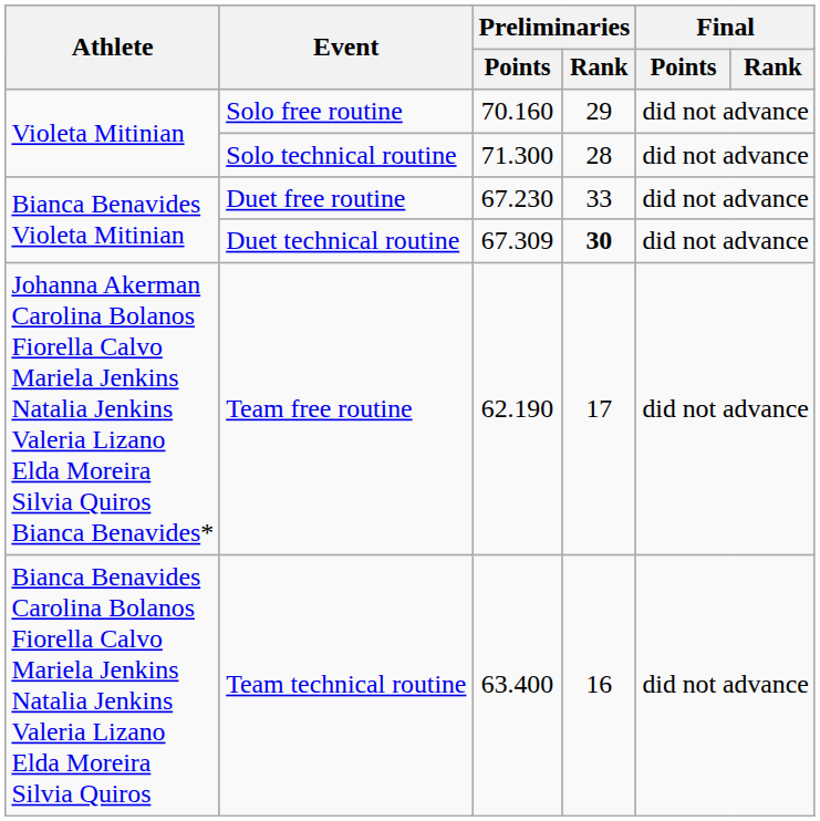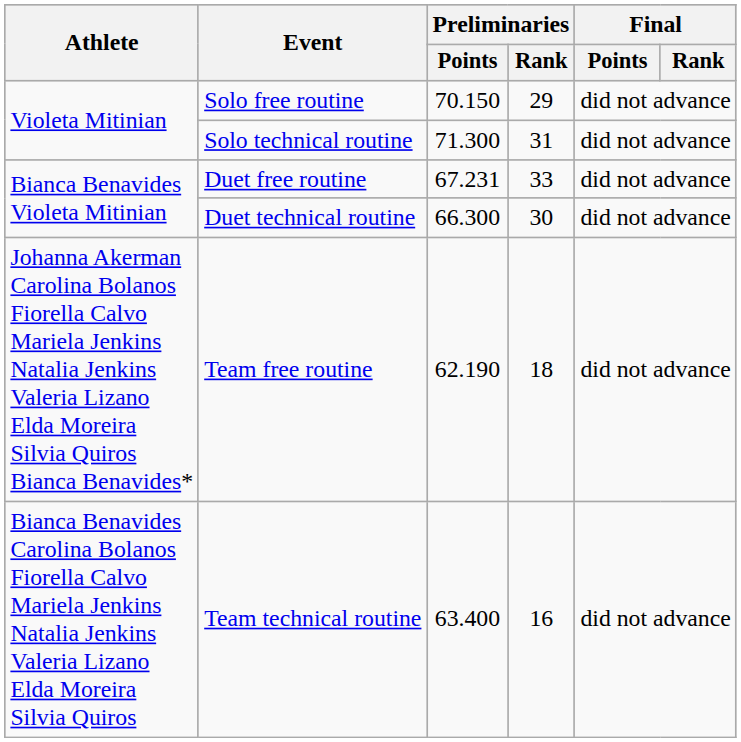Solo free routine | Preliminaries / Points: 70.160 -> 70.150
Solo technical routine | Preliminaries / Rank: 28 -> 31
Duet free routine | Preliminaries / Points: 67.230 -> 67.231
Duet technical routine | Preliminaries / Points: 67.309 -> 66.300
Duet technical routine | Preliminaries / Rank: bold -> normal
Team free routine | Preliminaries / Rank: 17 -> 18
